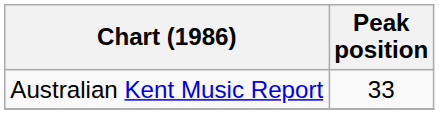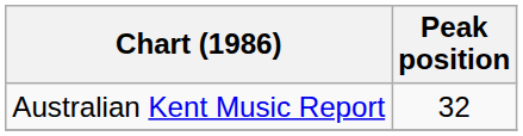Australian Kent Music Report | Peak position: 33 -> 32
